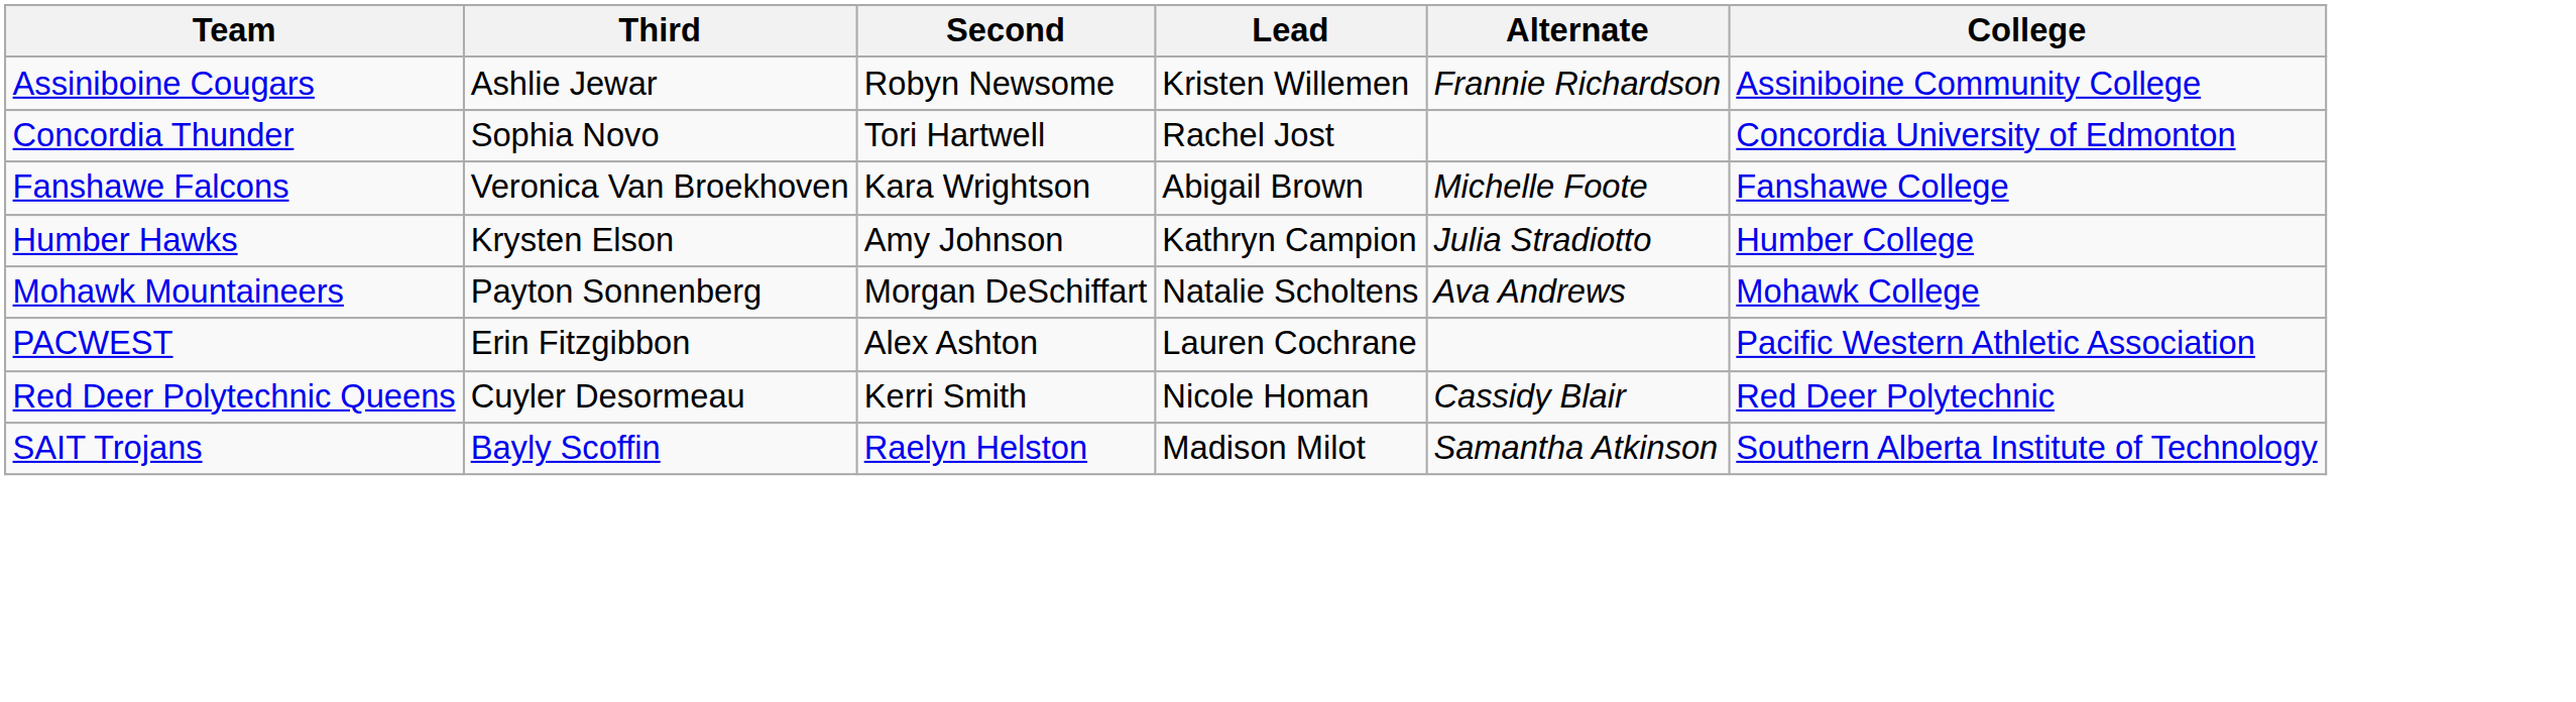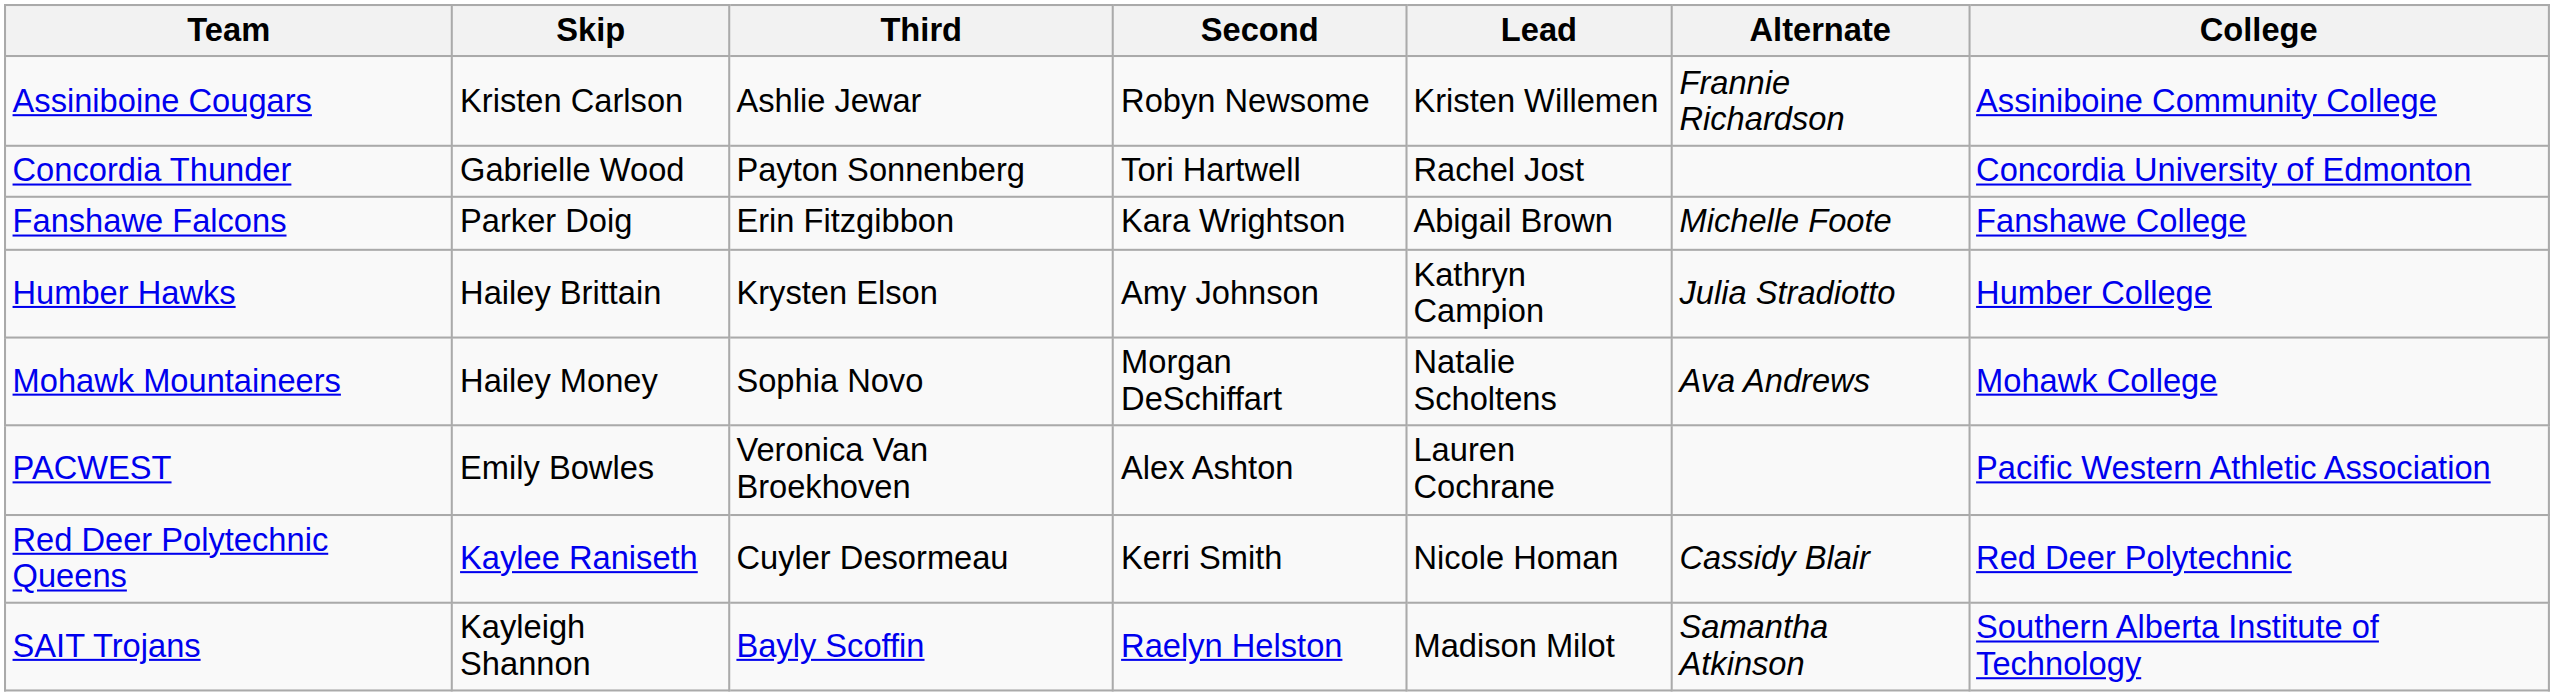+ column: Skip | Kristen Carlson | Gabrielle Wood | Parker Doig | Hailey Brittain | Hailey Money | Emily Bowles | Kaylee Raniseth | Kayleigh Shannon
Concordia Thunder | Third: Sophia Novo -> Payton Sonnenberg
Fanshawe Falcons | Third: Veronica Van Broekhoven -> Erin Fitzgibbon
Mohawk Mountaineers | Third: Payton Sonnenberg -> Sophia Novo
PACWEST | Third: Erin Fitzgibbon -> Veronica Van Broekhoven
